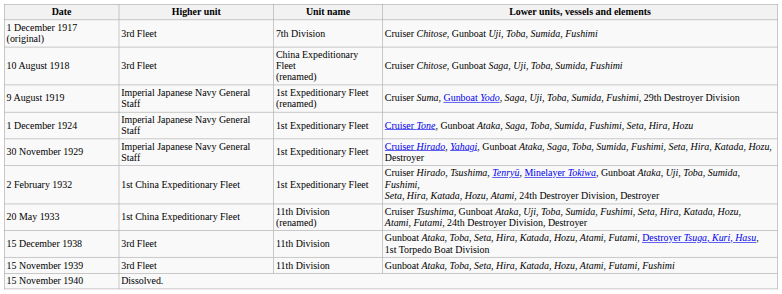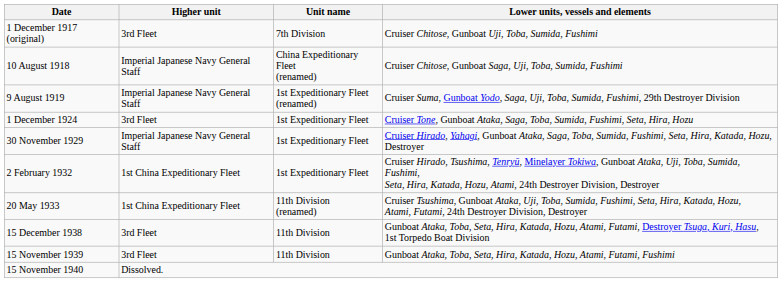10 August 1918 | Higher unit: 3rd Fleet -> Imperial Japanese Navy General Staff
1 December 1924 | Higher unit: Imperial Japanese Navy General Staff -> 3rd Fleet
